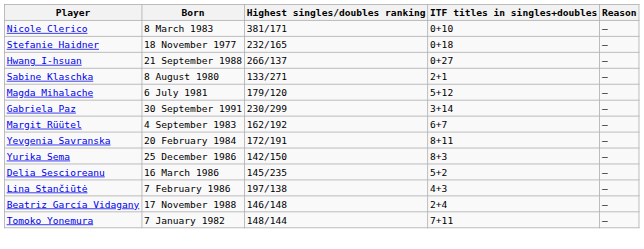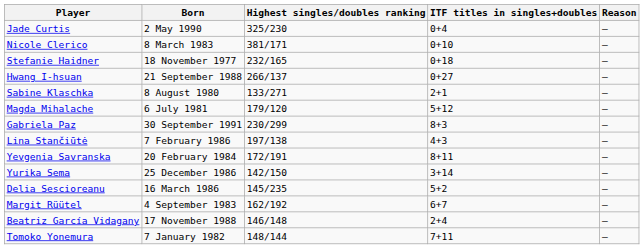+ row: Jade Curtis | 2 May 1990 | 325/230 | 0+4 | —
Gabriela Paz | ITF titles in singles+doubles: 3+14 -> 8+3
rows swapped: Margit Rüütel <-> Lina Stančiūtė
Yurika Sema | ITF titles in singles+doubles: 8+3 -> 3+14
